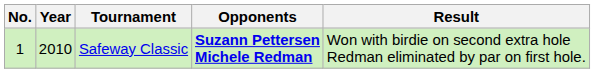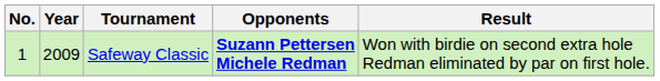Safeway Classic | Year: 2010 -> 2009
